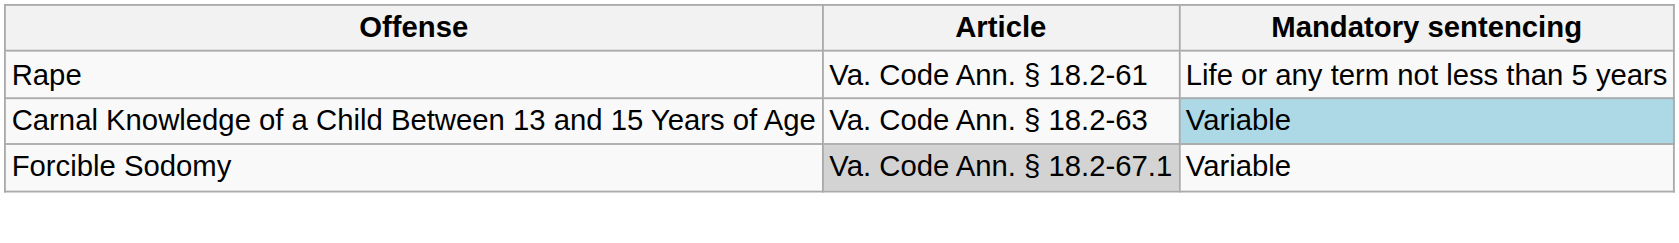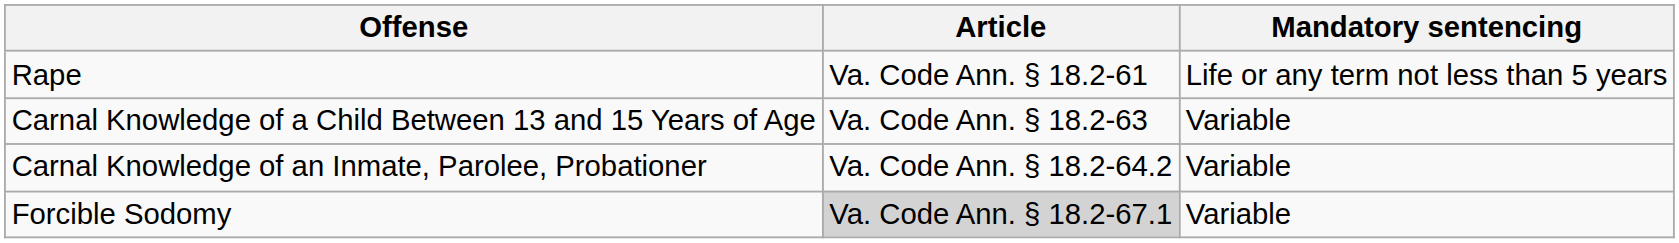Carnal Knowledge of a Child Between 13 and 15 Years of Age | Mandatory sentencing: lightblue background -> no background
+ row: Carnal Knowledge of an Inmate, Parolee, Probationer | Va. Code Ann. § 18.2-64.2 | Variable
